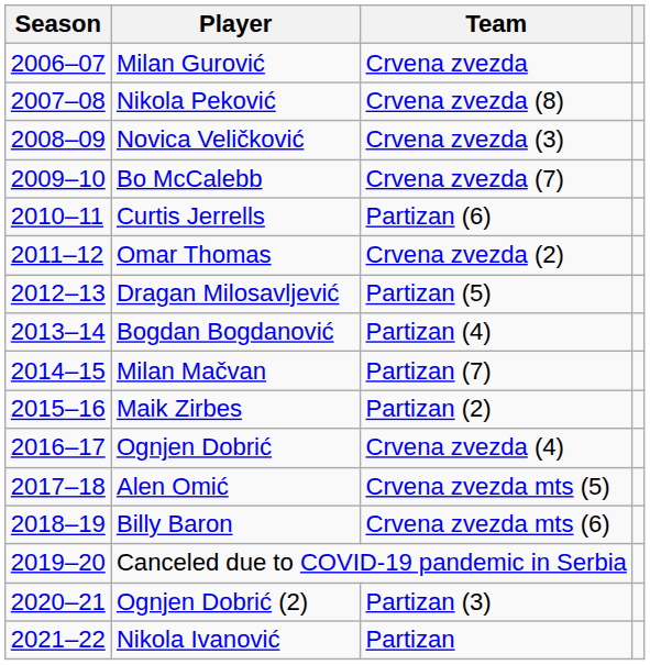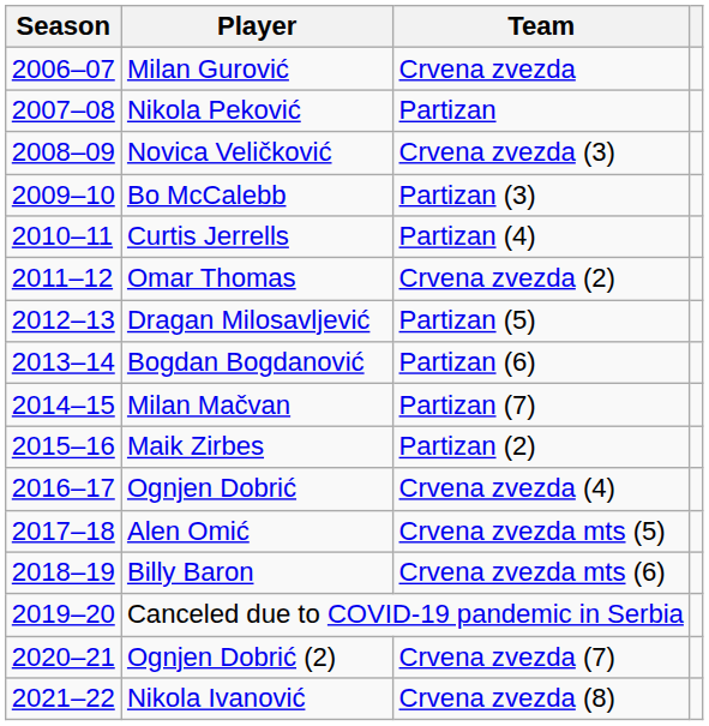Nikola Peković | Team: Crvena zvezda (8) -> Partizan
Bo McCalebb | Team: Crvena zvezda (7) -> Partizan (3)
Curtis Jerrells | Team: Partizan (6) -> Partizan (4)
Bogdan Bogdanović | Team: Partizan (4) -> Partizan (6)
Ognjen Dobrić (2) | Team: Partizan (3) -> Crvena zvezda (7)
Nikola Ivanović | Team: Partizan -> Crvena zvezda (8)
